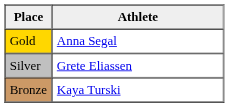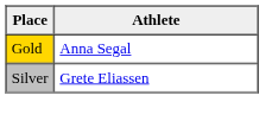- row: Bronze | Kaya Turski
